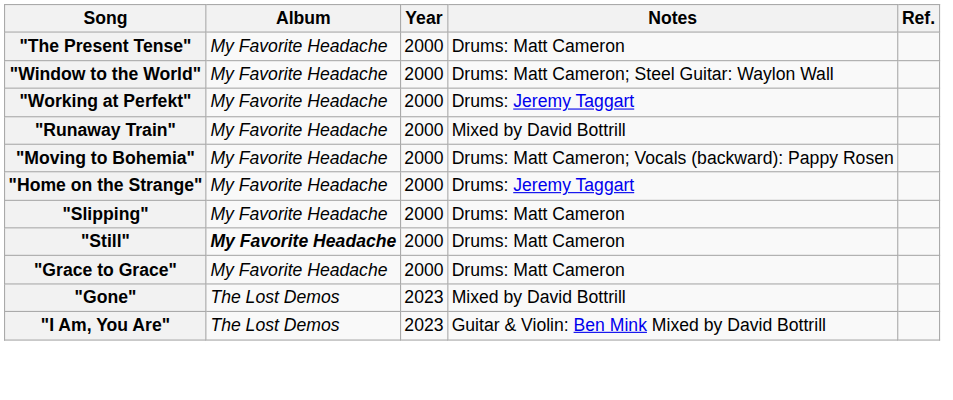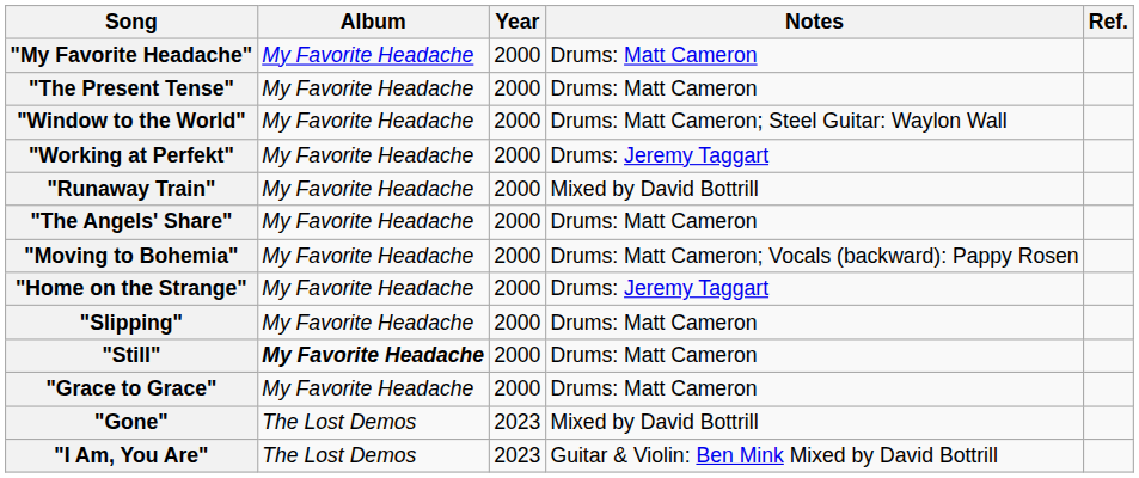+ row: "My Favorite Headache" | My Favorite Headache | 2000 | Drums: Matt Cameron
+ row: "The Angels' Share" | My Favorite Headache | 2000 | Drums: Matt Cameron
